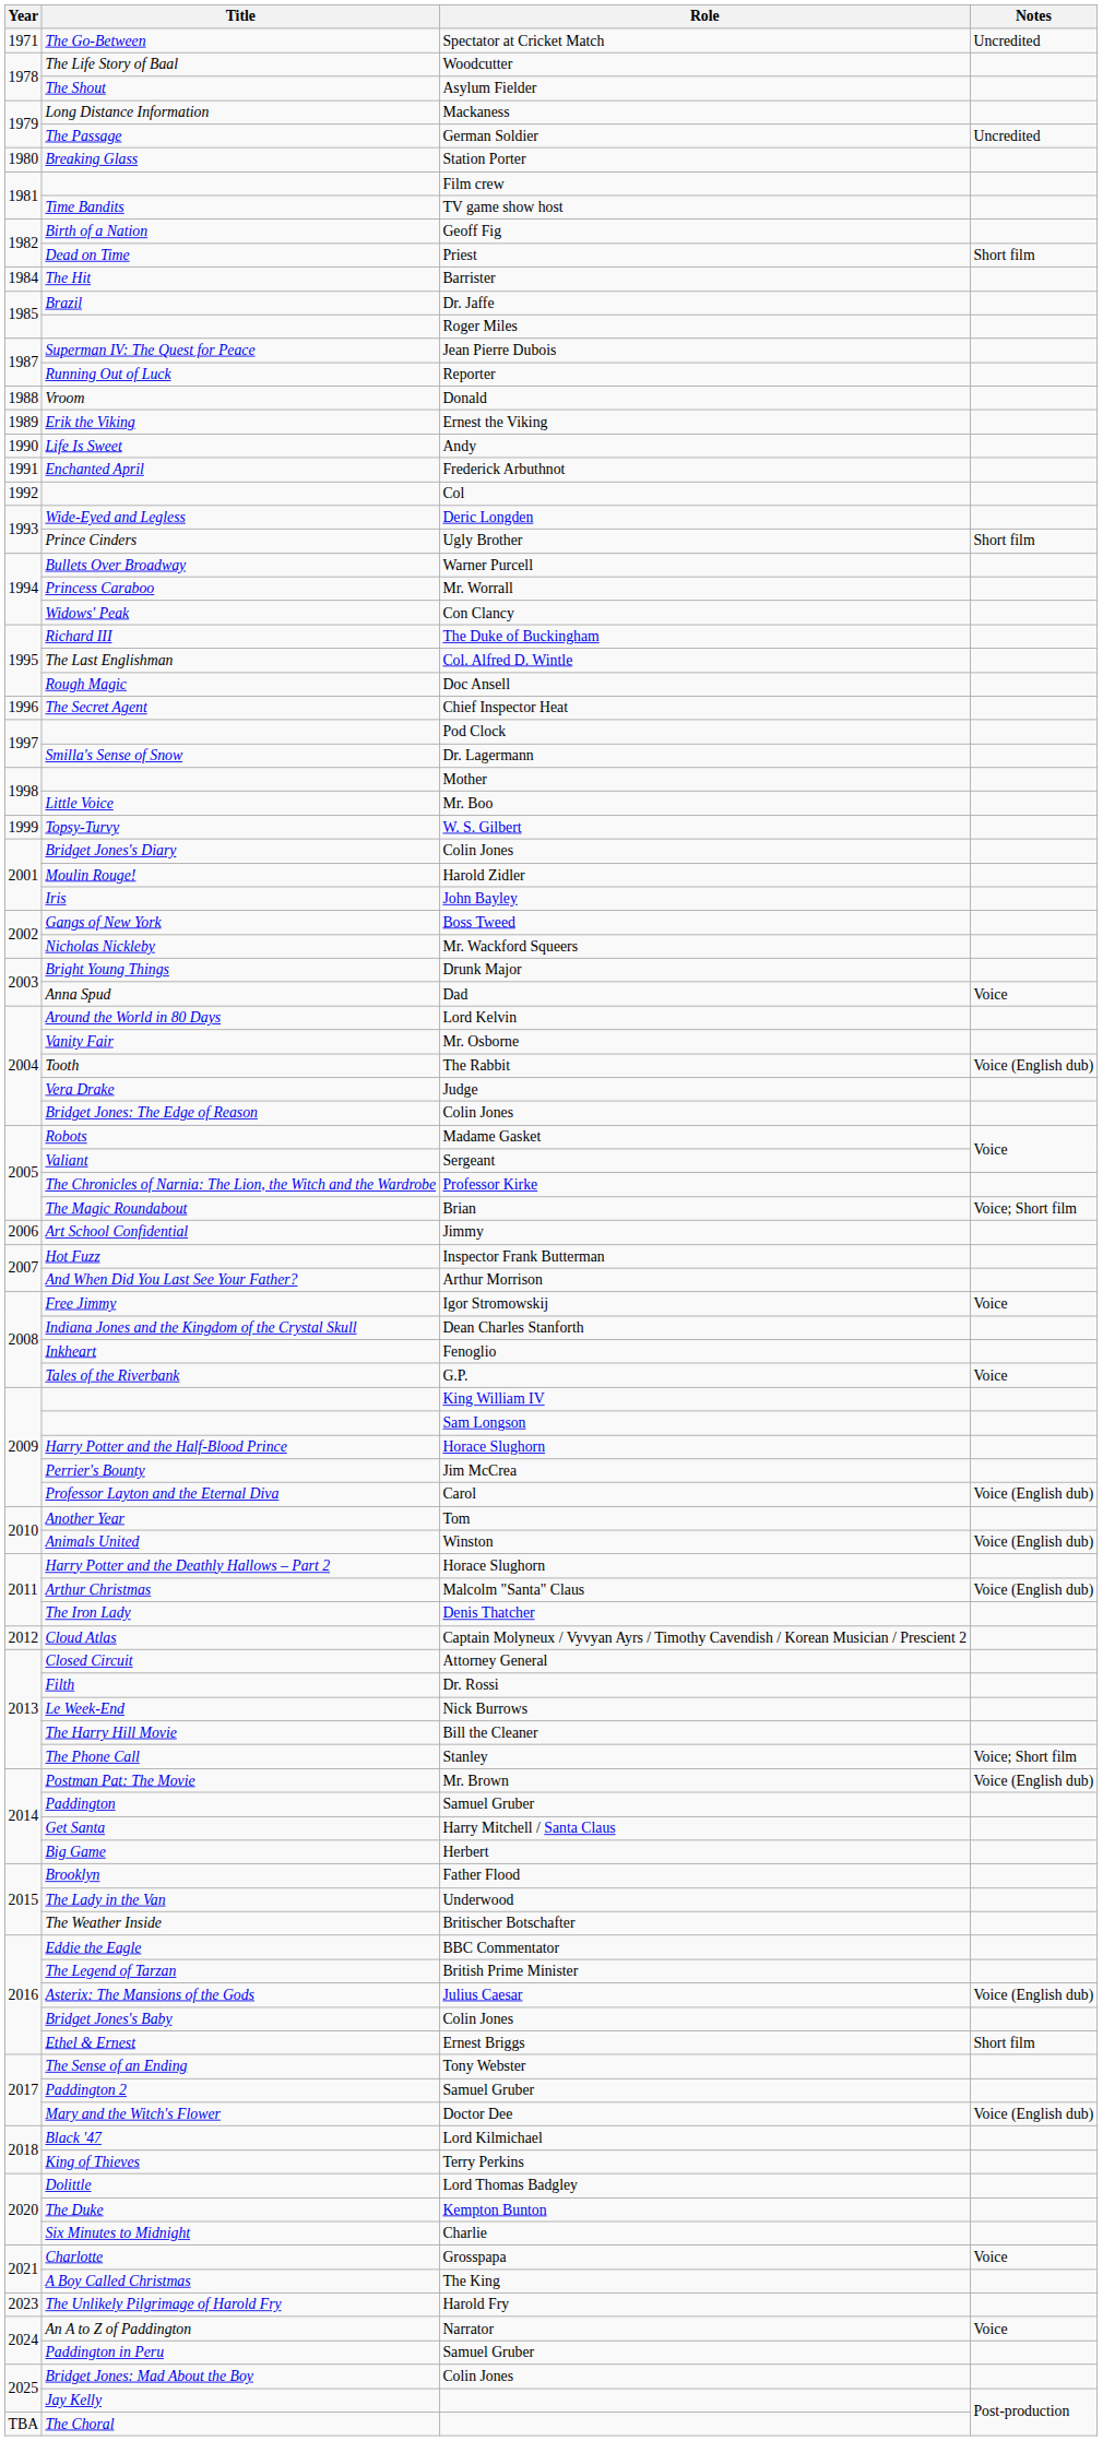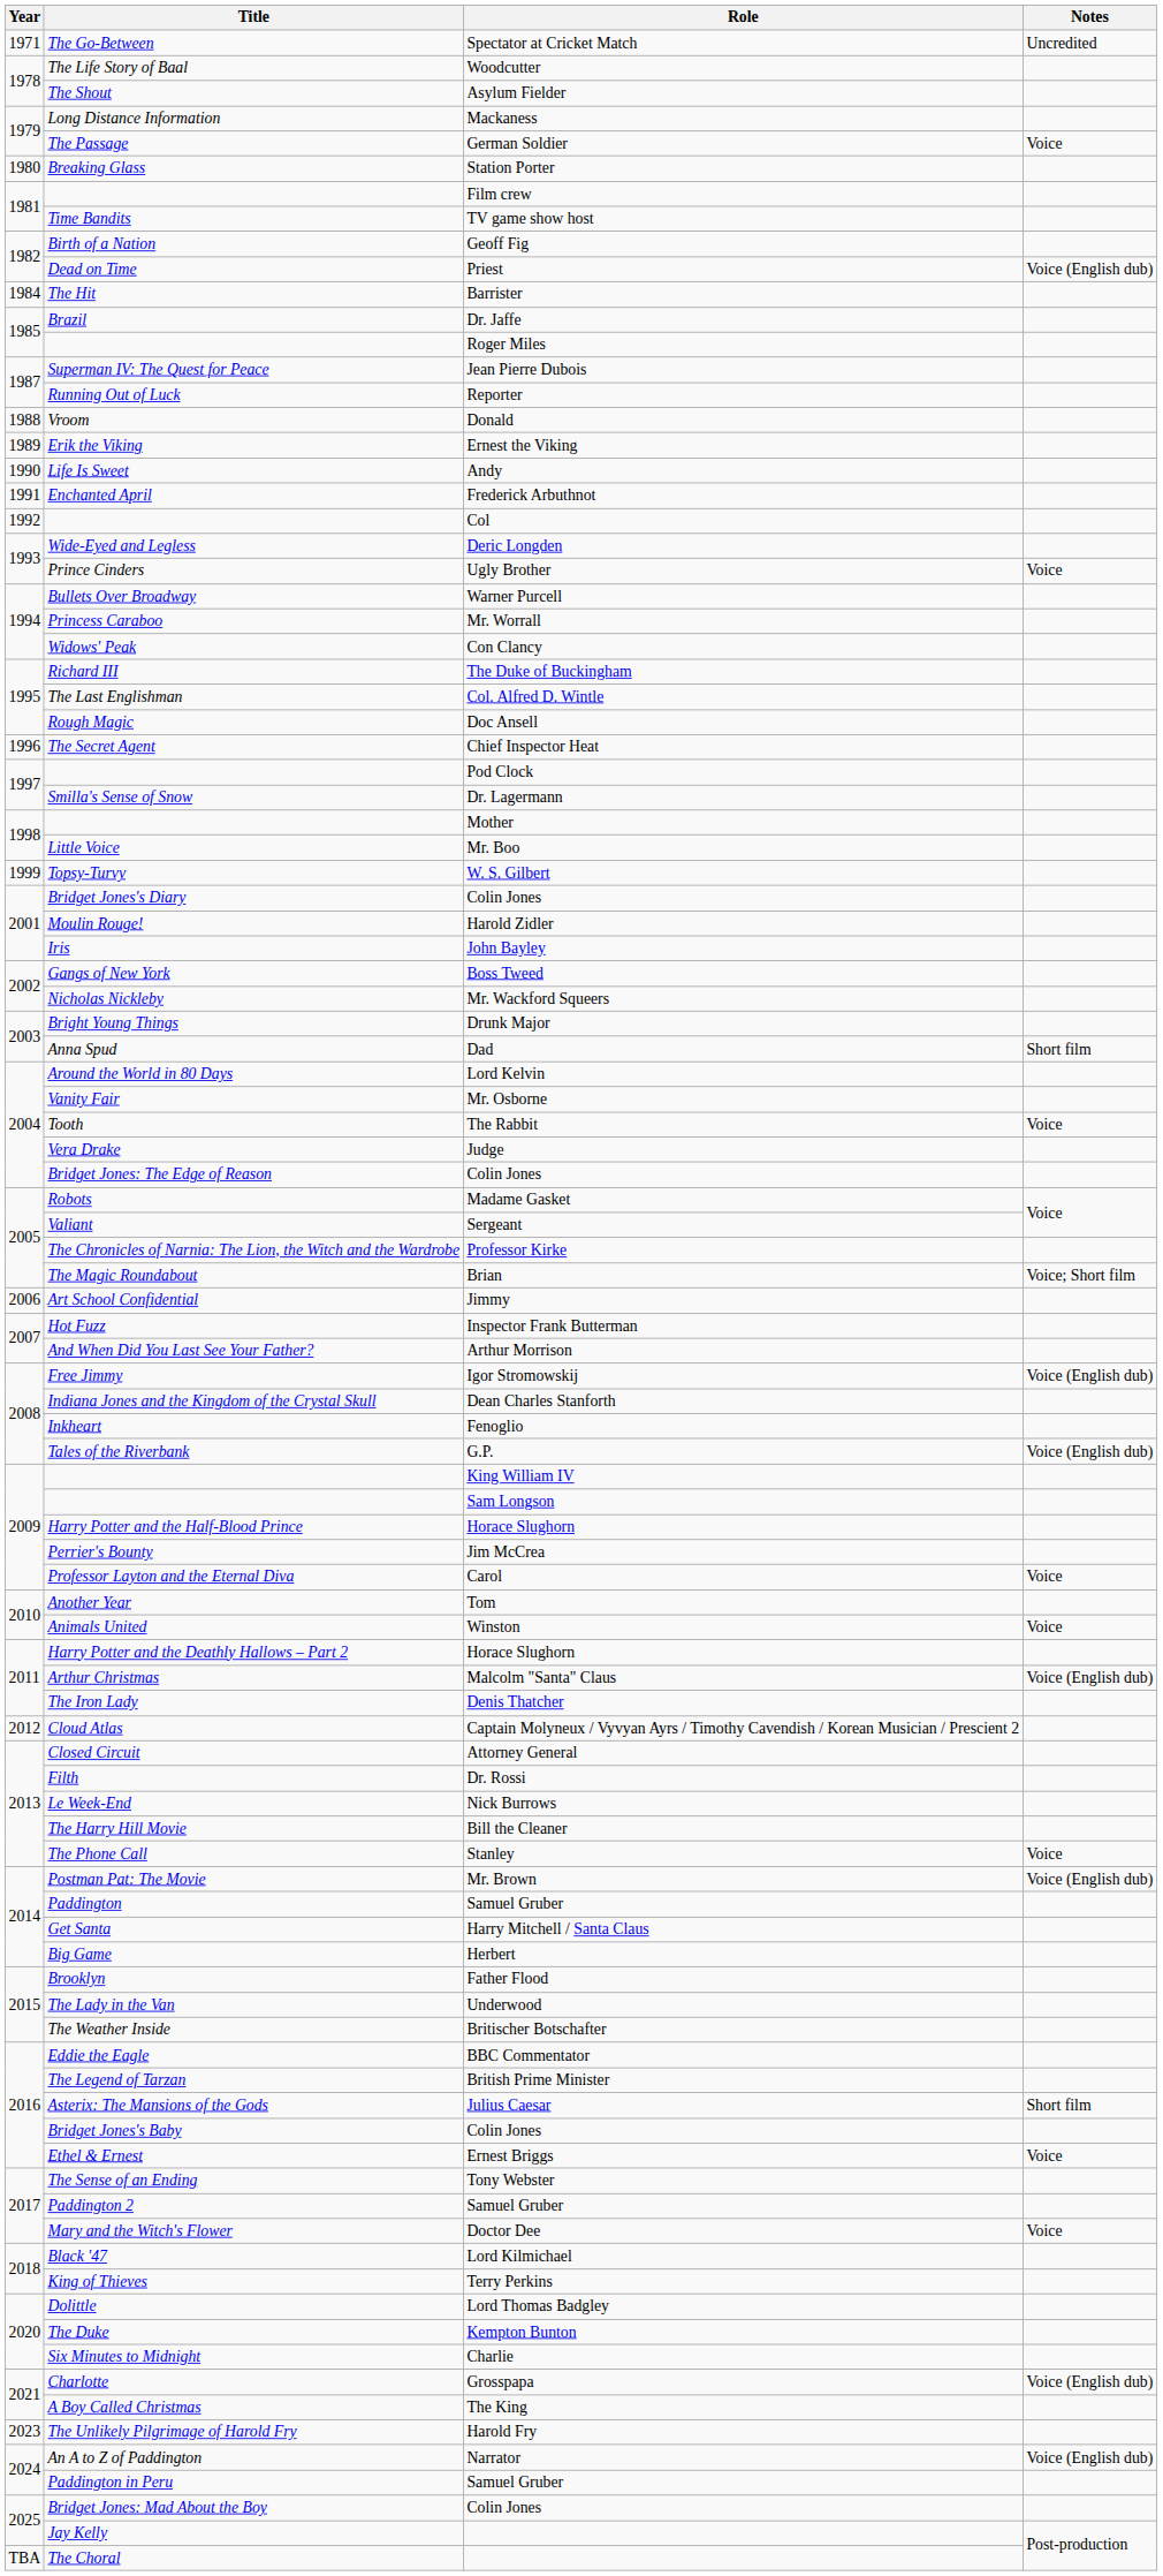The Passage | Notes: Uncredited -> Voice
Dead on Time | Notes: Short film -> Voice (English dub)
Prince Cinders | Notes: Short film -> Voice
Anna Spud | Notes: Voice -> Short film
Tooth | Notes: Voice (English dub) -> Voice
Free Jimmy | Notes: Voice -> Voice (English dub)
Tales of the Riverbank | Notes: Voice -> Voice (English dub)
Professor Layton and the Eternal Diva | Notes: Voice (English dub) -> Voice
Animals United | Notes: Voice (English dub) -> Voice
The Phone Call | Notes: Voice; Short film -> Voice
Asterix: The Mansions of the Gods | Notes: Voice (English dub) -> Short film
Ethel & Ernest | Notes: Short film -> Voice
Mary and the Witch's Flower | Notes: Voice (English dub) -> Voice
Charlotte | Notes: Voice -> Voice (English dub)
An A to Z of Paddington | Notes: Voice -> Voice (English dub)
